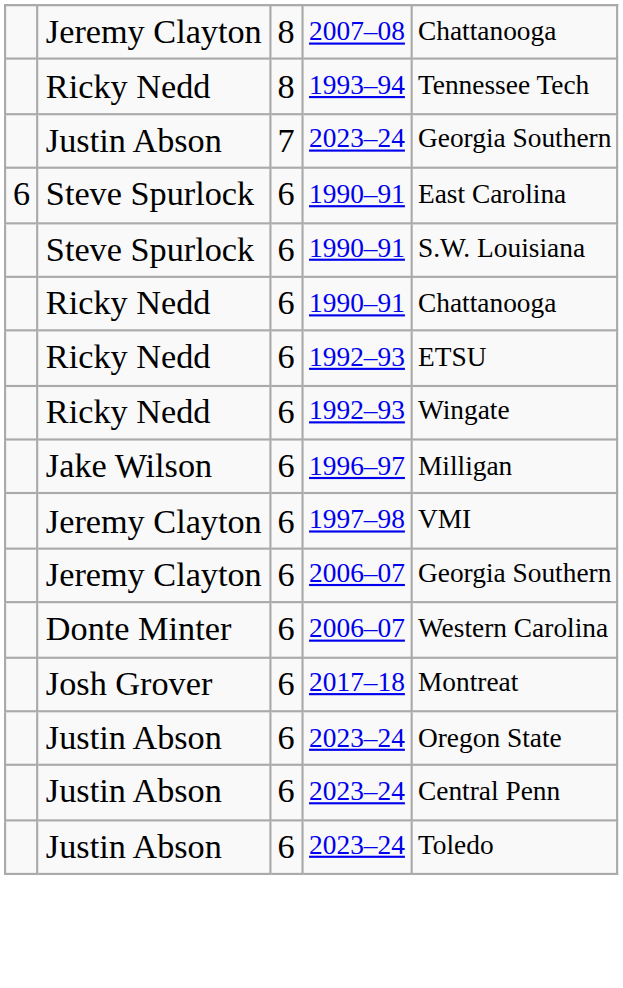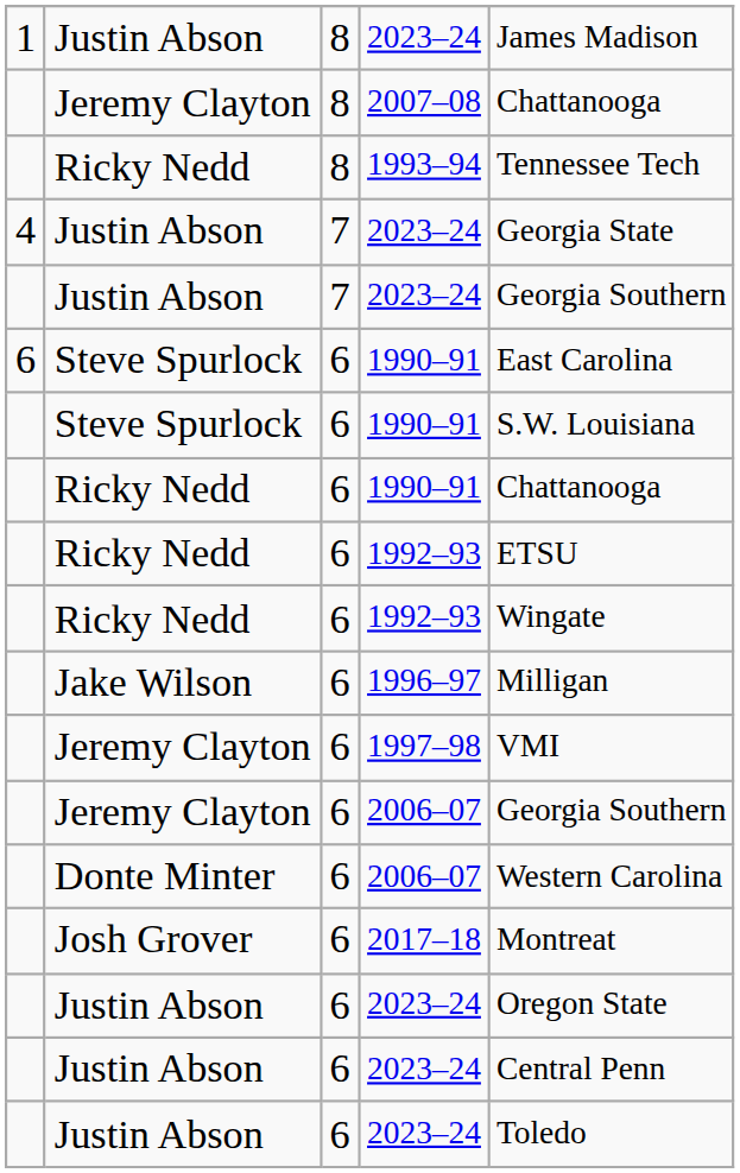+ row: 1 | Justin Abson | 8 | 2023–24 | James Madison
+ row: 4 | Justin Abson | 7 | 2023–24 | Georgia State
